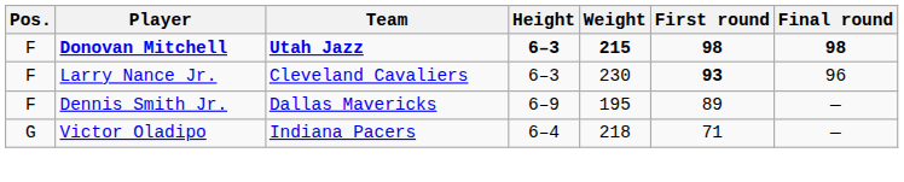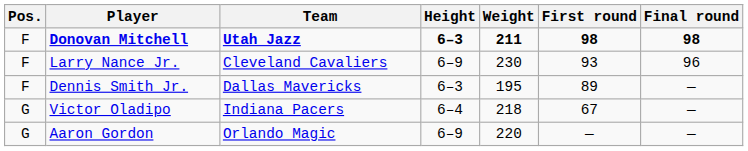Donovan Mitchell | Weight: 215 -> 211
Larry Nance Jr. | Height: 6–3 -> 6–9
Larry Nance Jr. | First round: bold -> normal
Dennis Smith Jr. | Height: 6–9 -> 6–3
Victor Oladipo | First round: 71 -> 67
+ row: G | Aaron Gordon | Orlando Magic | 6–9 | 220 | — | —
